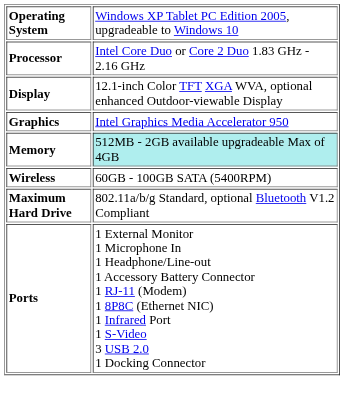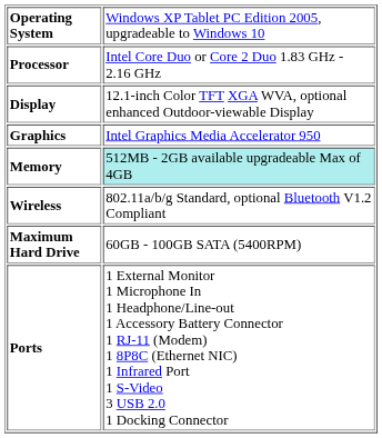Wireless | column 2: 60GB - 100GB SATA (5400RPM) -> 802.11a/b/g Standard, optional Bluetooth V1.2 Compliant
Maximum Hard Drive | column 2: 802.11a/b/g Standard, optional Bluetooth V1.2 Compliant -> 60GB - 100GB SATA (5400RPM)
